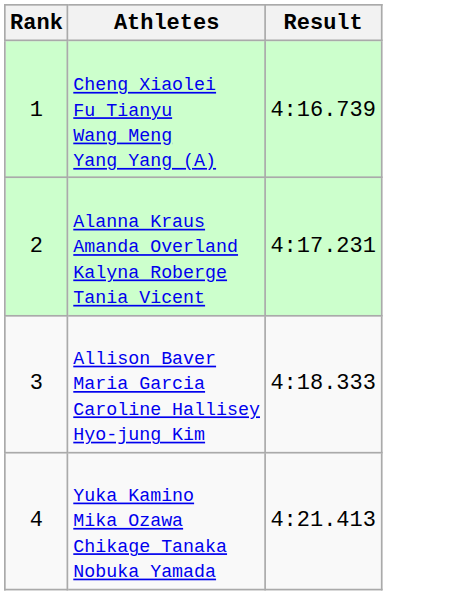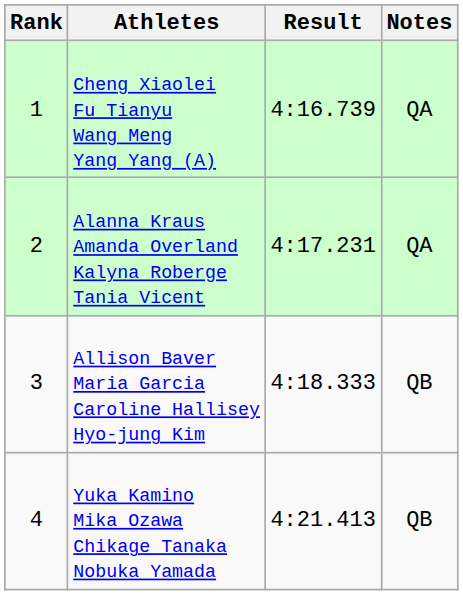+ column: Notes | QA | QA | QB | QB
